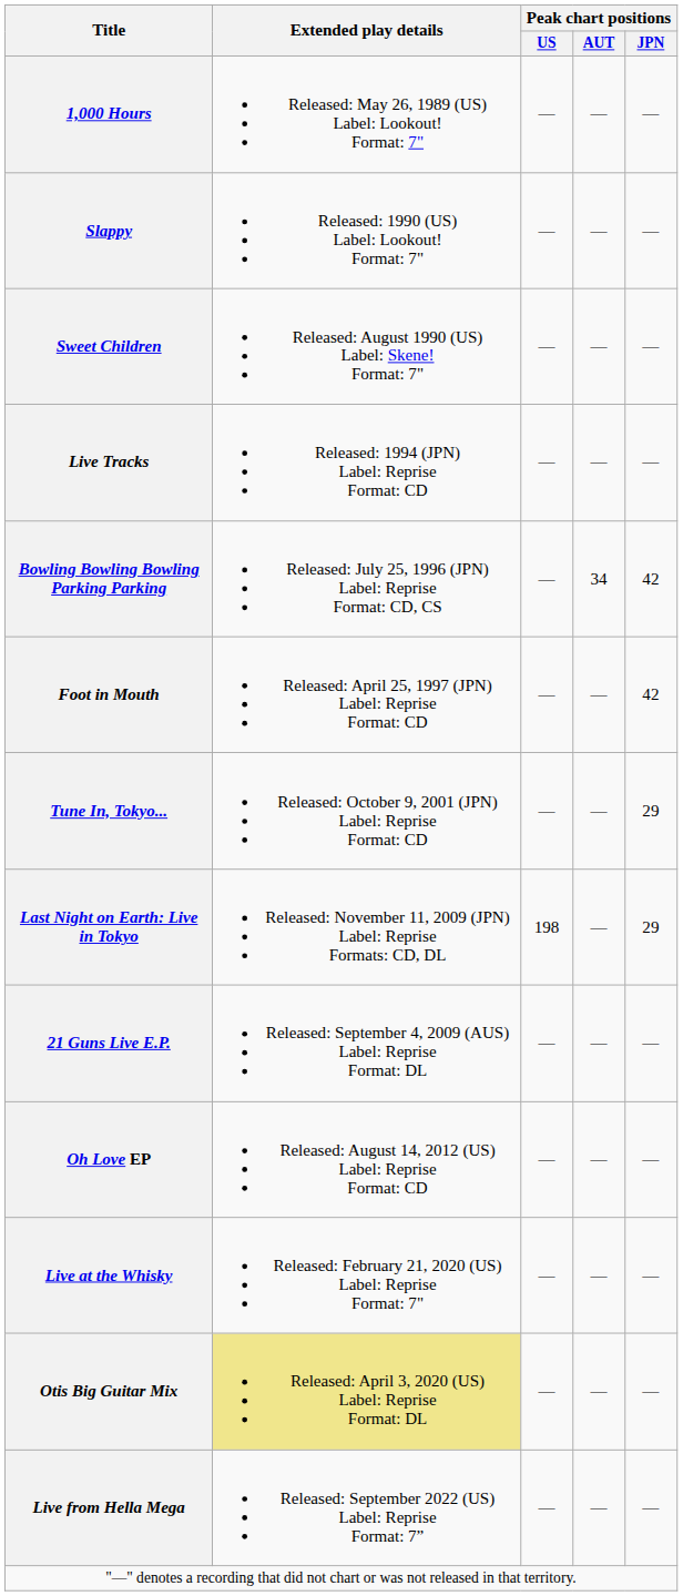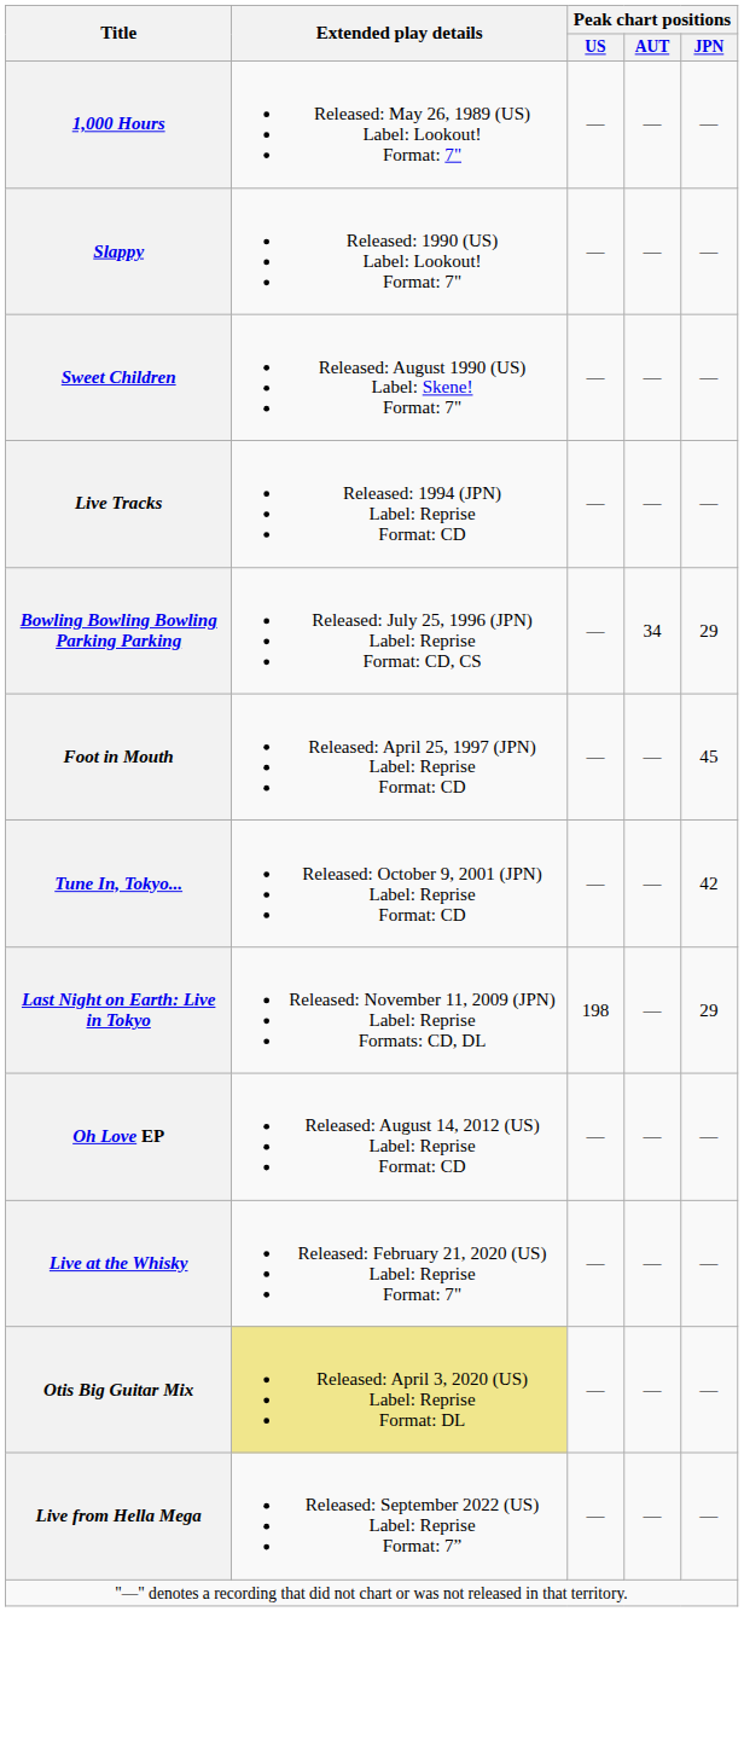Bowling Bowling Bowling Parking Parking | Peak chart positions / JPN: 42 -> 29
Foot in Mouth | Peak chart positions / JPN: 42 -> 45
Tune In, Tokyo... | Peak chart positions / JPN: 29 -> 42
- row: 21 Guns Live E.P. | Released: September 4, 2009 (AUS) Label: Reprise Format: DL | — | — | —
